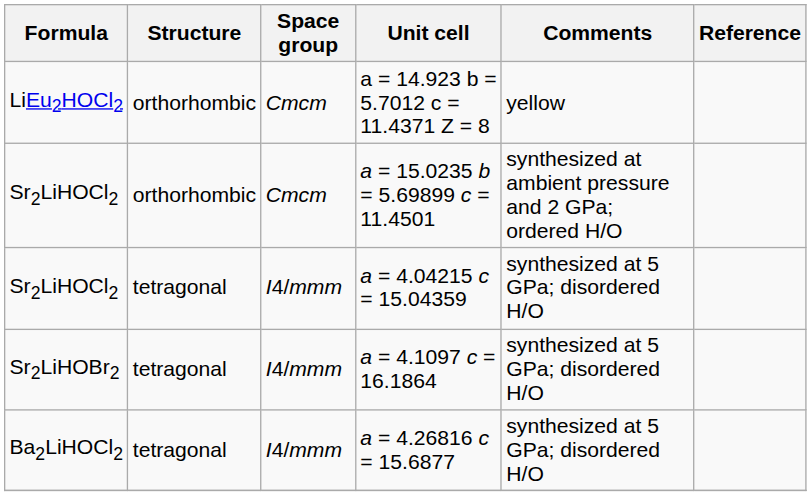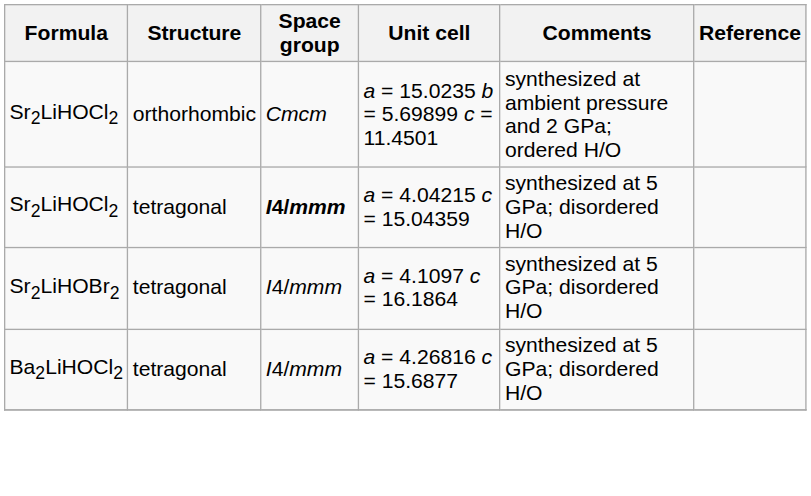- row: LiEu2HOCl2 | orthorhombic | Cmcm | a = 14.923 b = 5.7012 c = 11.4371 Z = 8 | yellow
a = 4.04215 c = 15.04359 | Space group: normal -> bold
